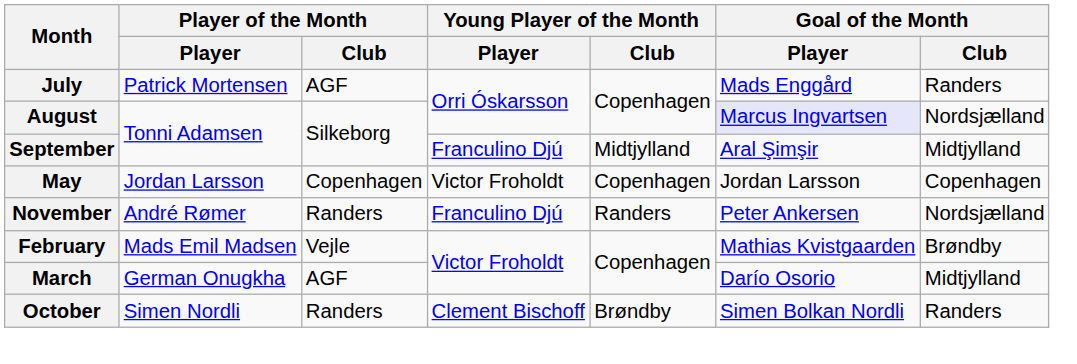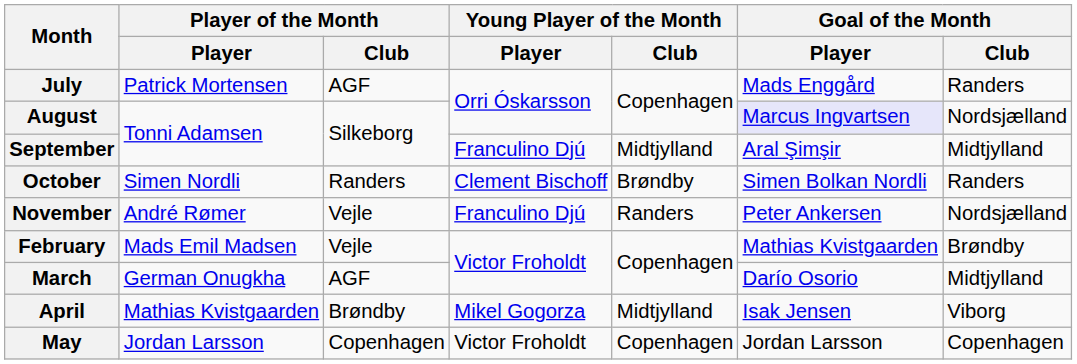rows swapped: October <-> May
November | Player of the Month / Club: Randers -> Vejle
+ row: April | Mathias Kvistgaarden | Brøndby | Mikel Gogorza | Midtjylland | Isak Jensen | Viborg
